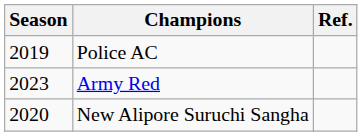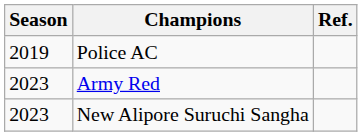New Alipore Suruchi Sangha | Season: 2020 -> 2023
